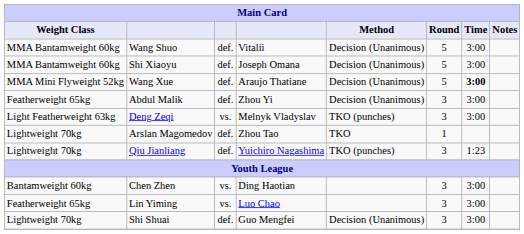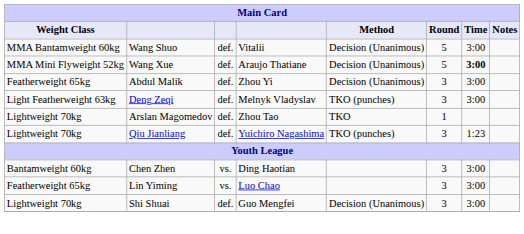- row: MMA Bantamweight 60kg | Shi Xiaoyu | def. | Joseph Omana | Decision (Unanimous) | 5 | 3:00
Deng Zeqi | column 3: vs. -> def.
